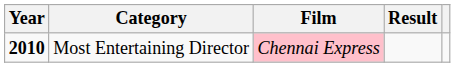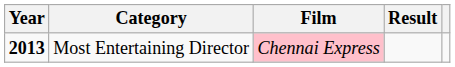Most Entertaining Director | Year: 2010 -> 2013
